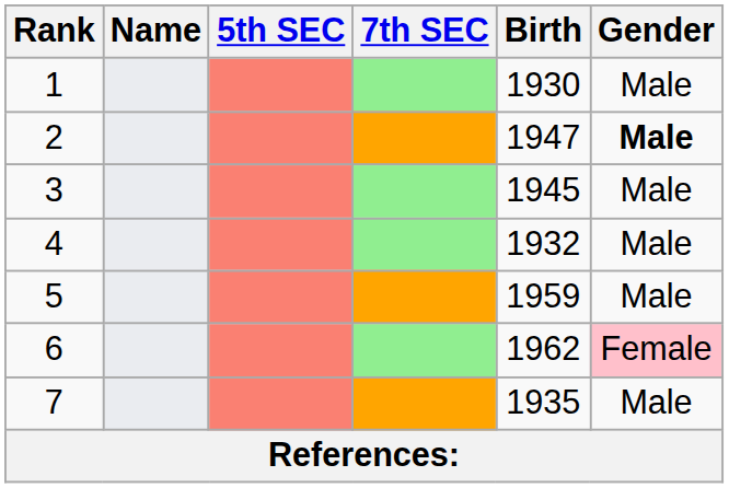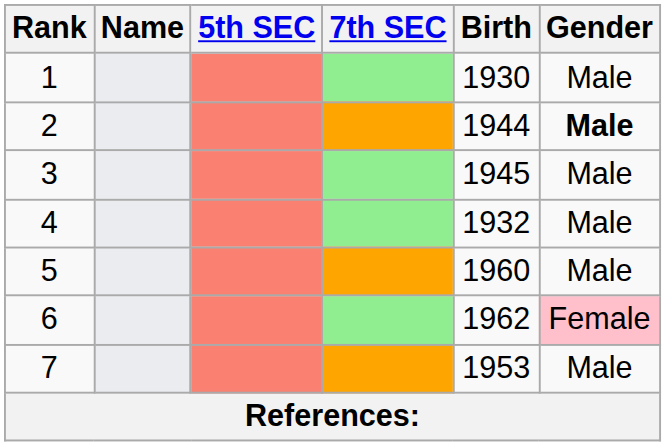2 | Birth: 1947 -> 1944
5 | Birth: 1959 -> 1960
7 | Birth: 1935 -> 1953
